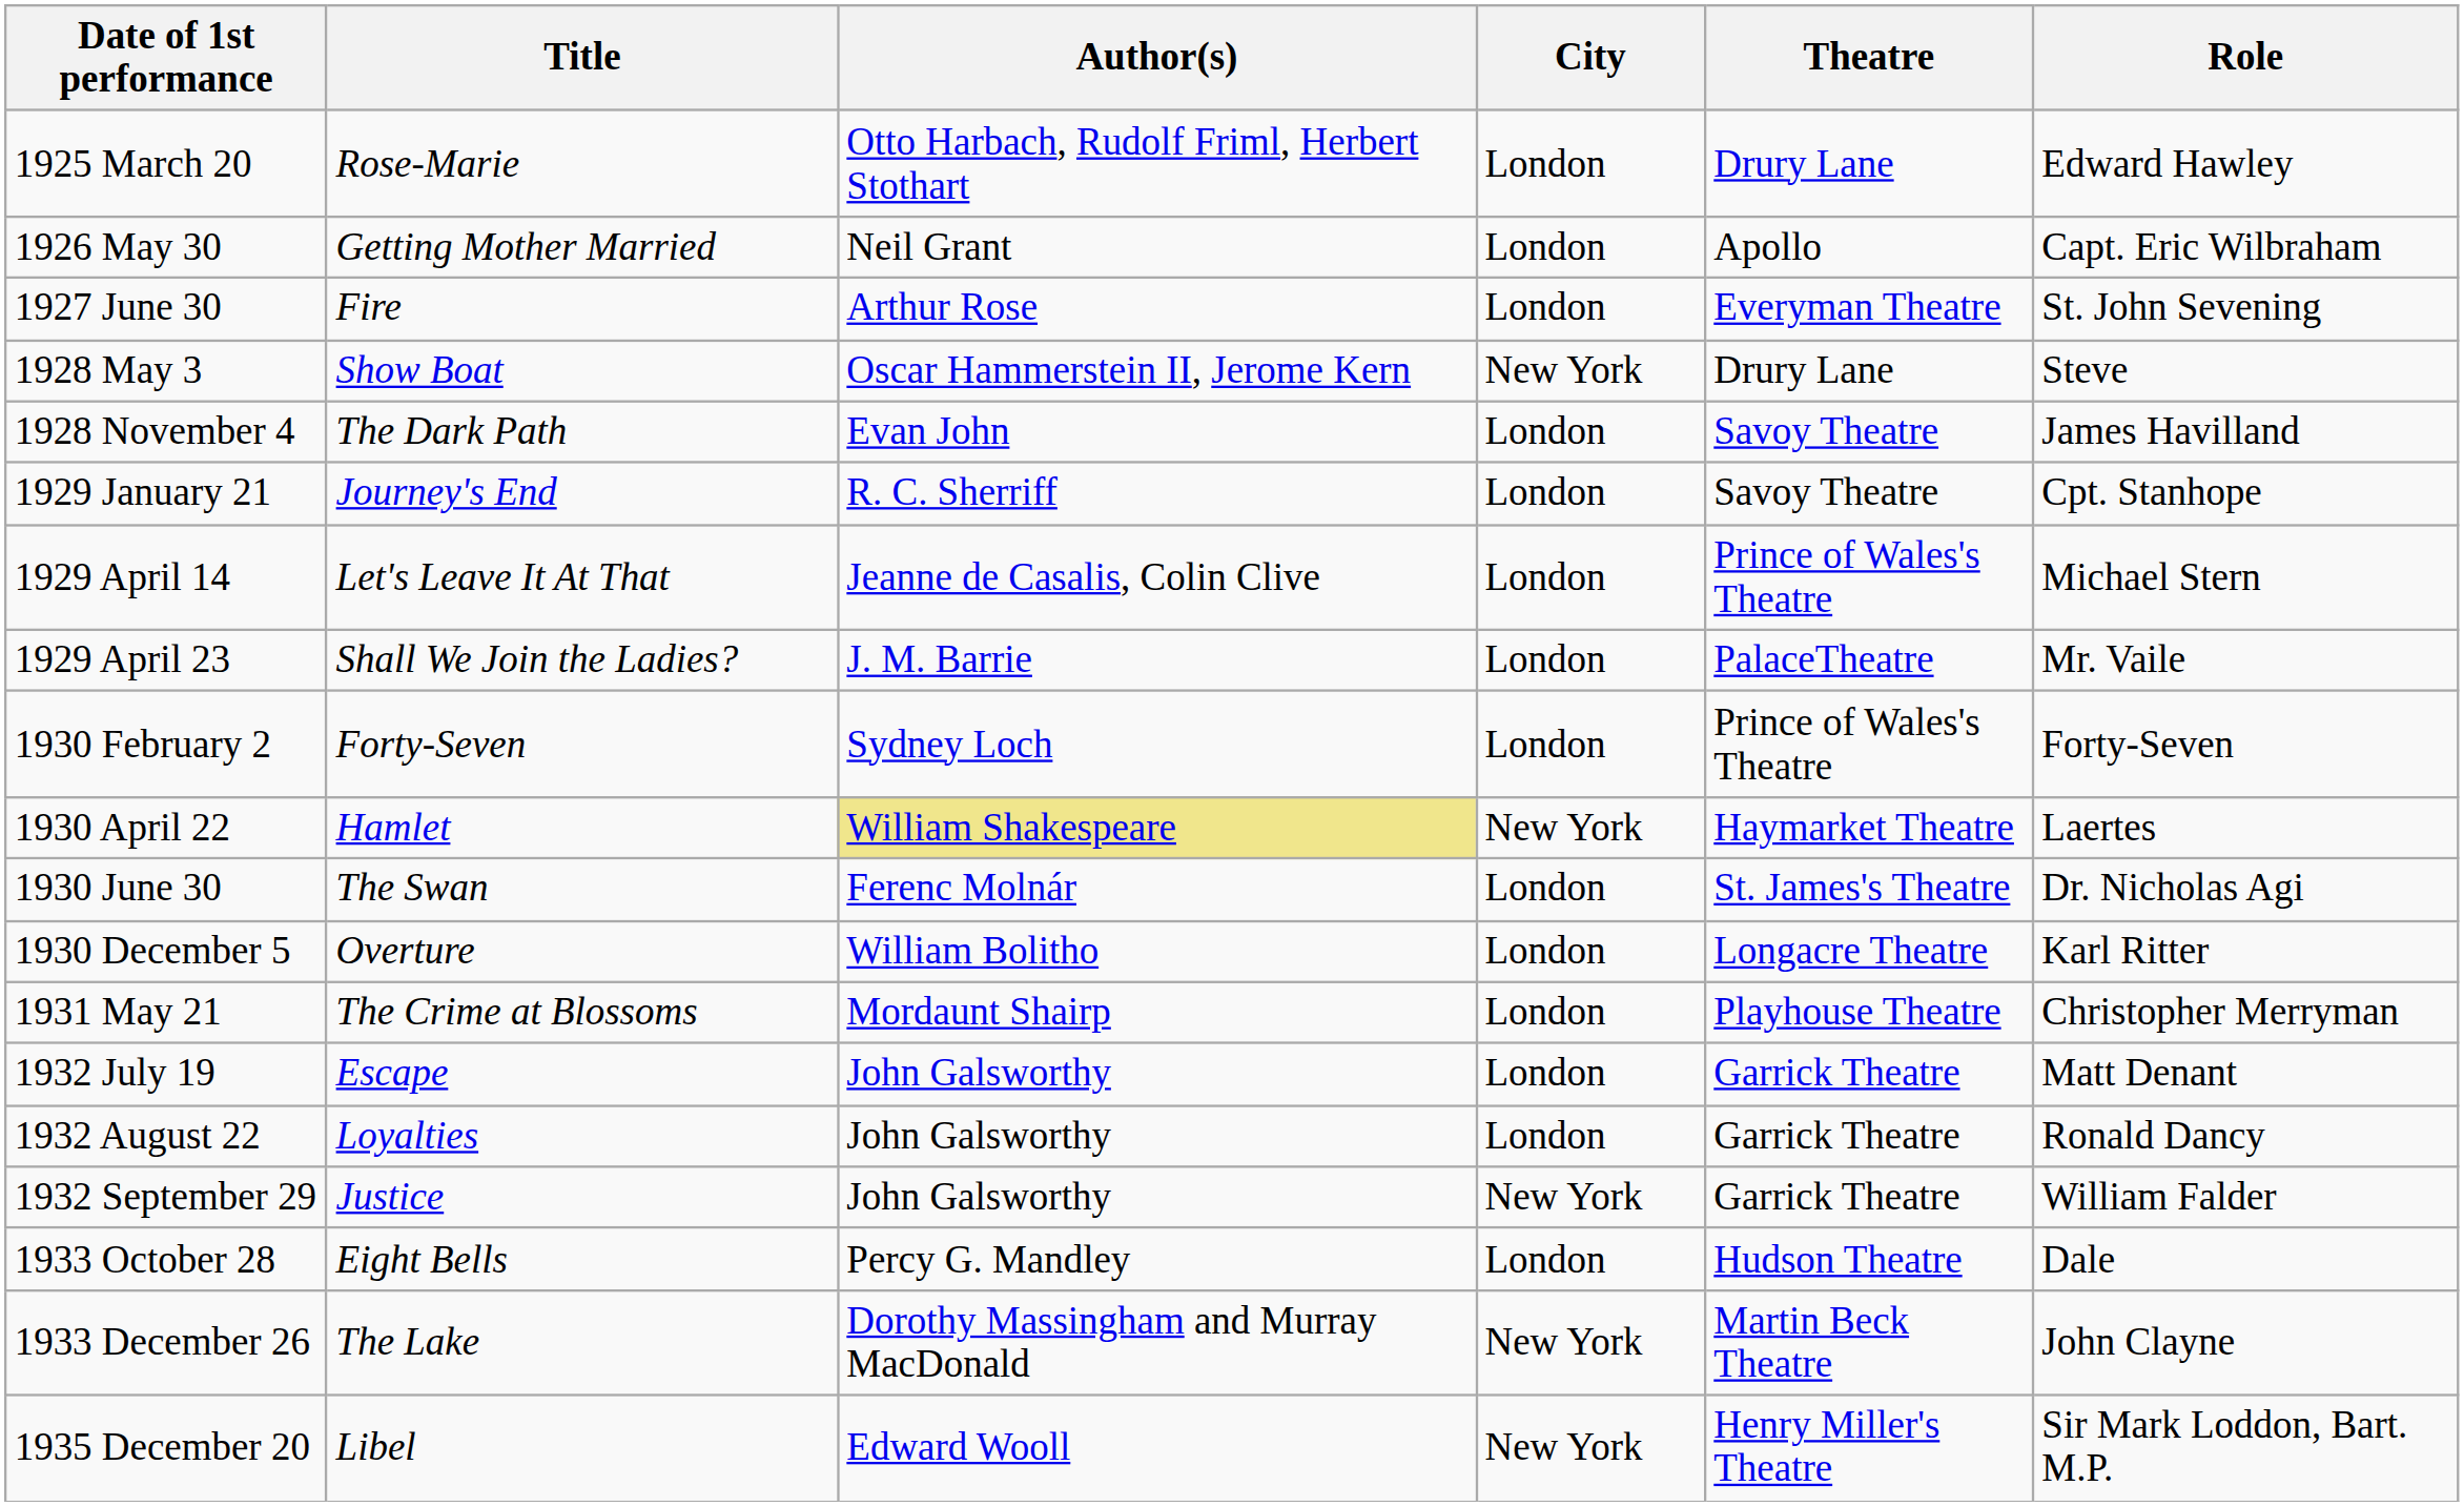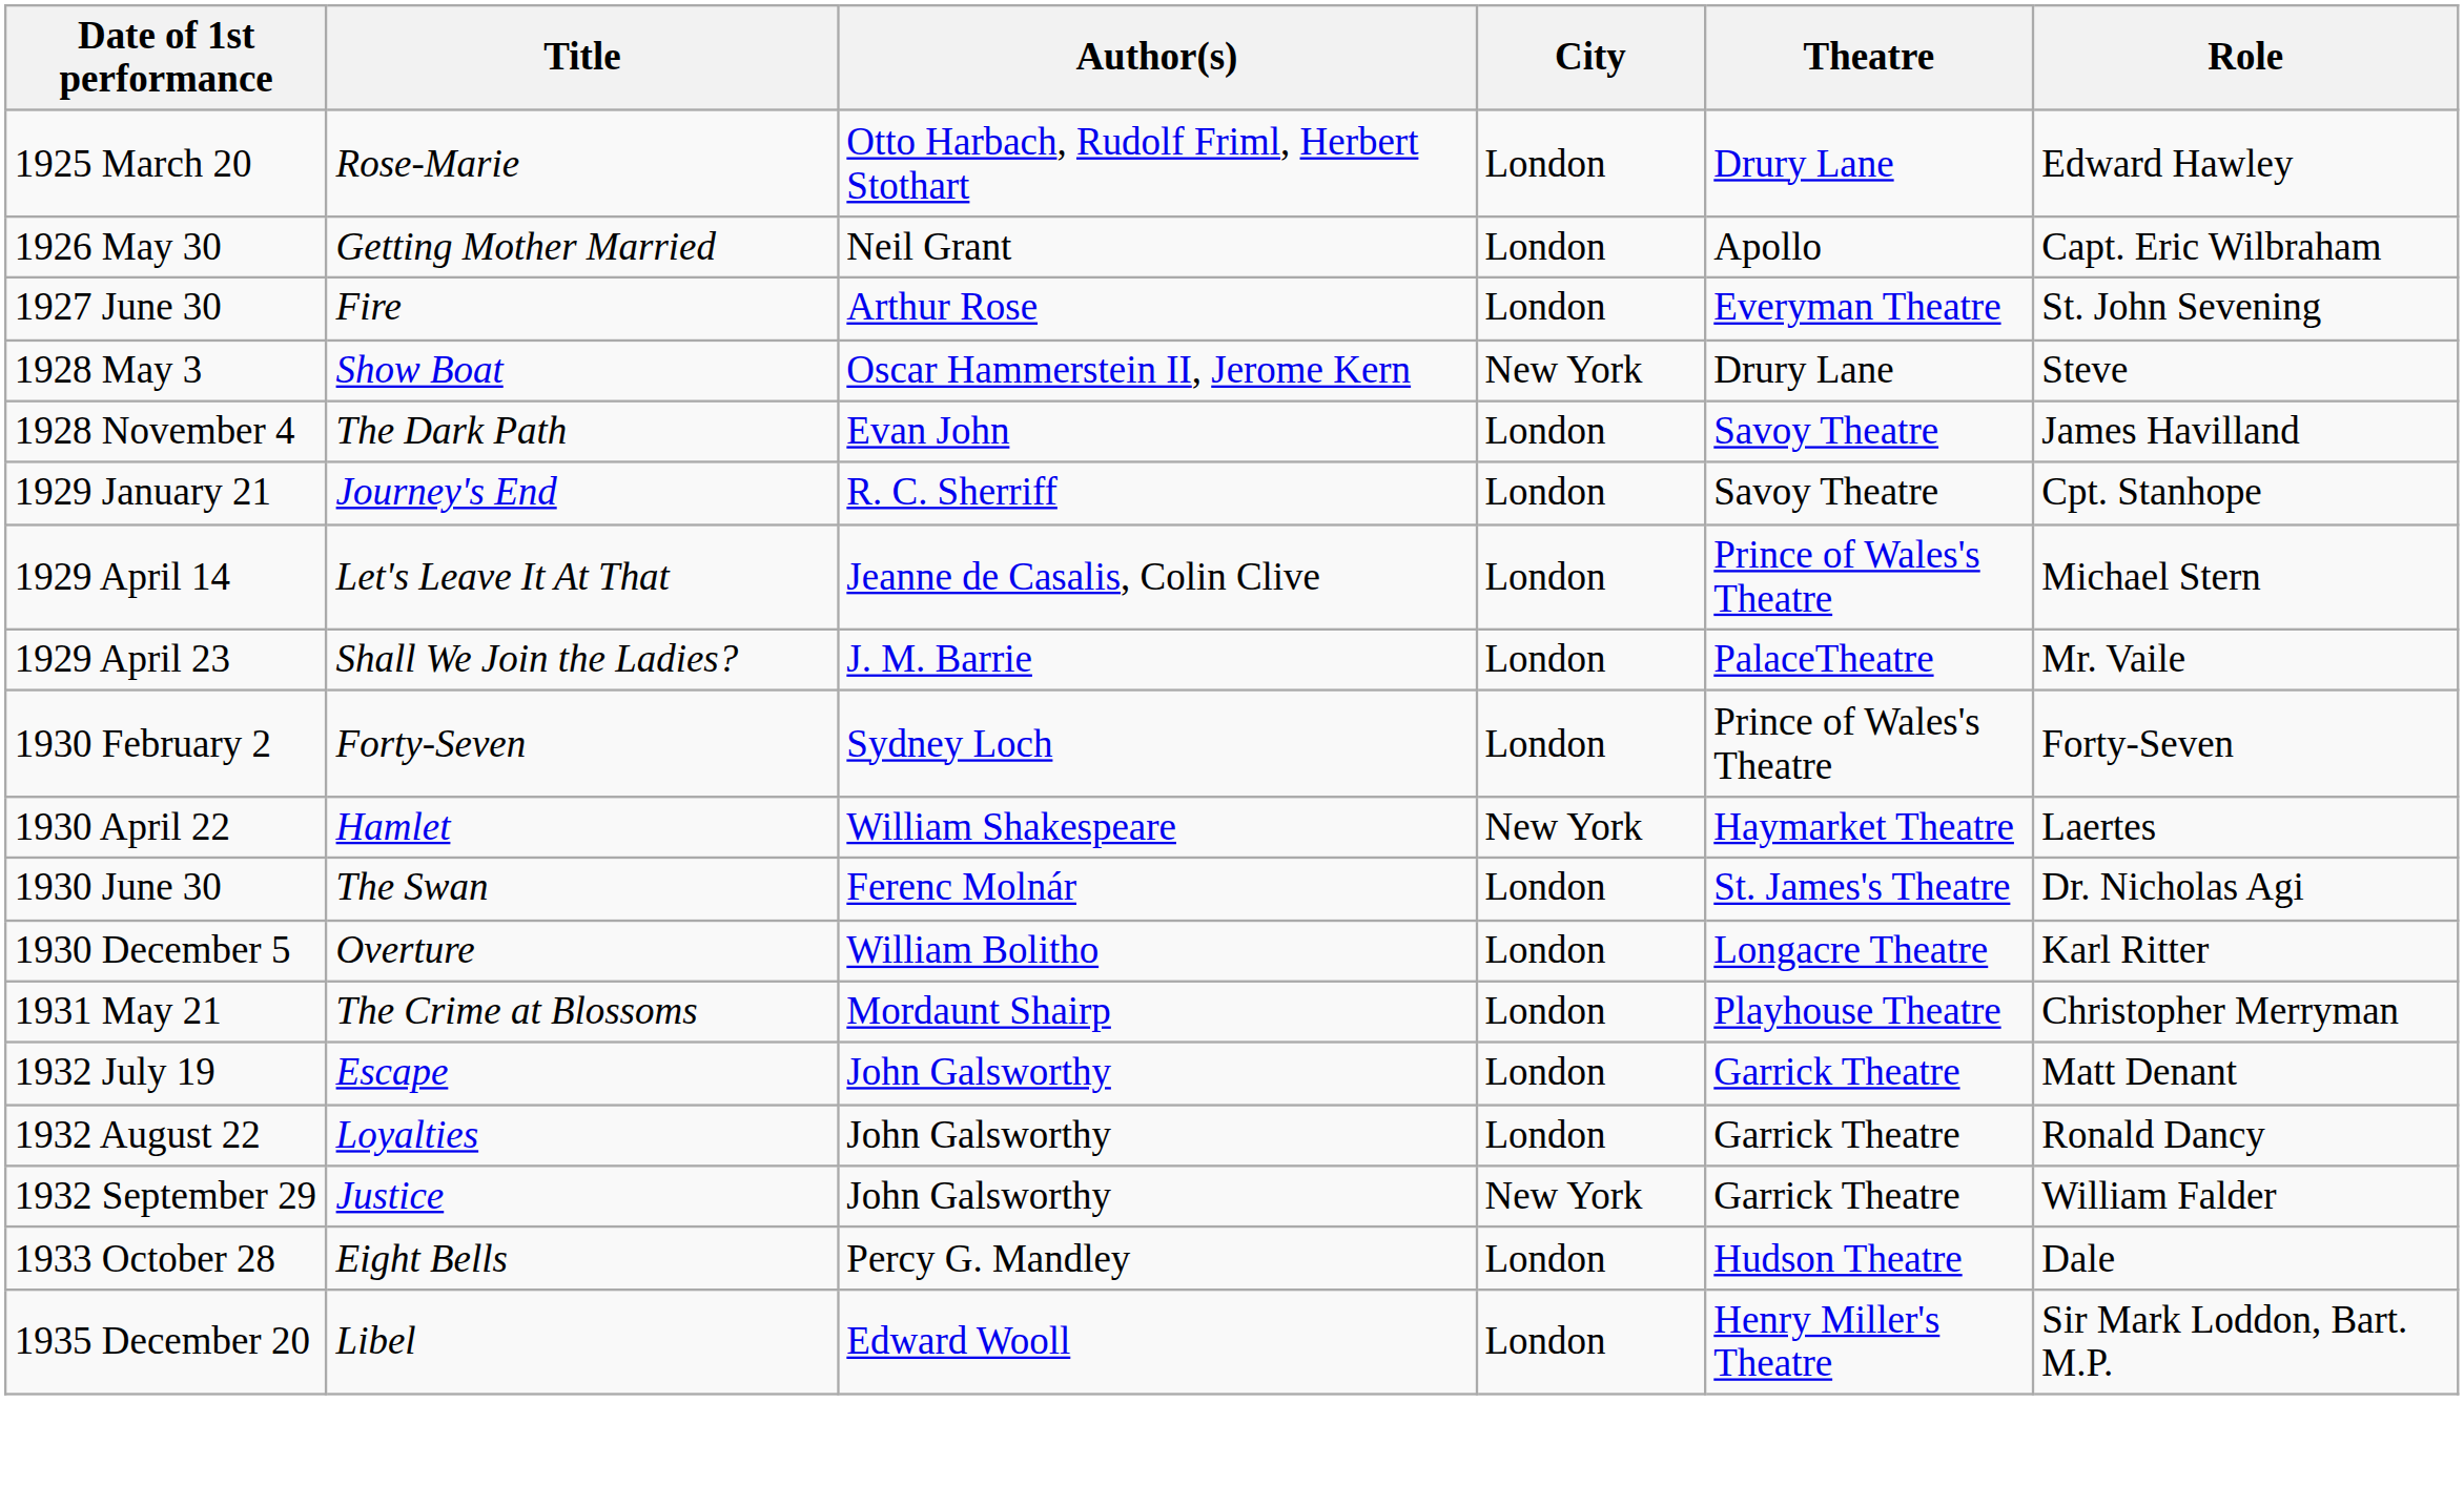1930 April 22 | Author(s): khaki background -> no background
- row: 1933 December 26 | The Lake | Dorothy Massingham and Murray MacDonald | New York | Martin Beck Theatre | John Clayne
1935 December 20 | City: New York -> London
